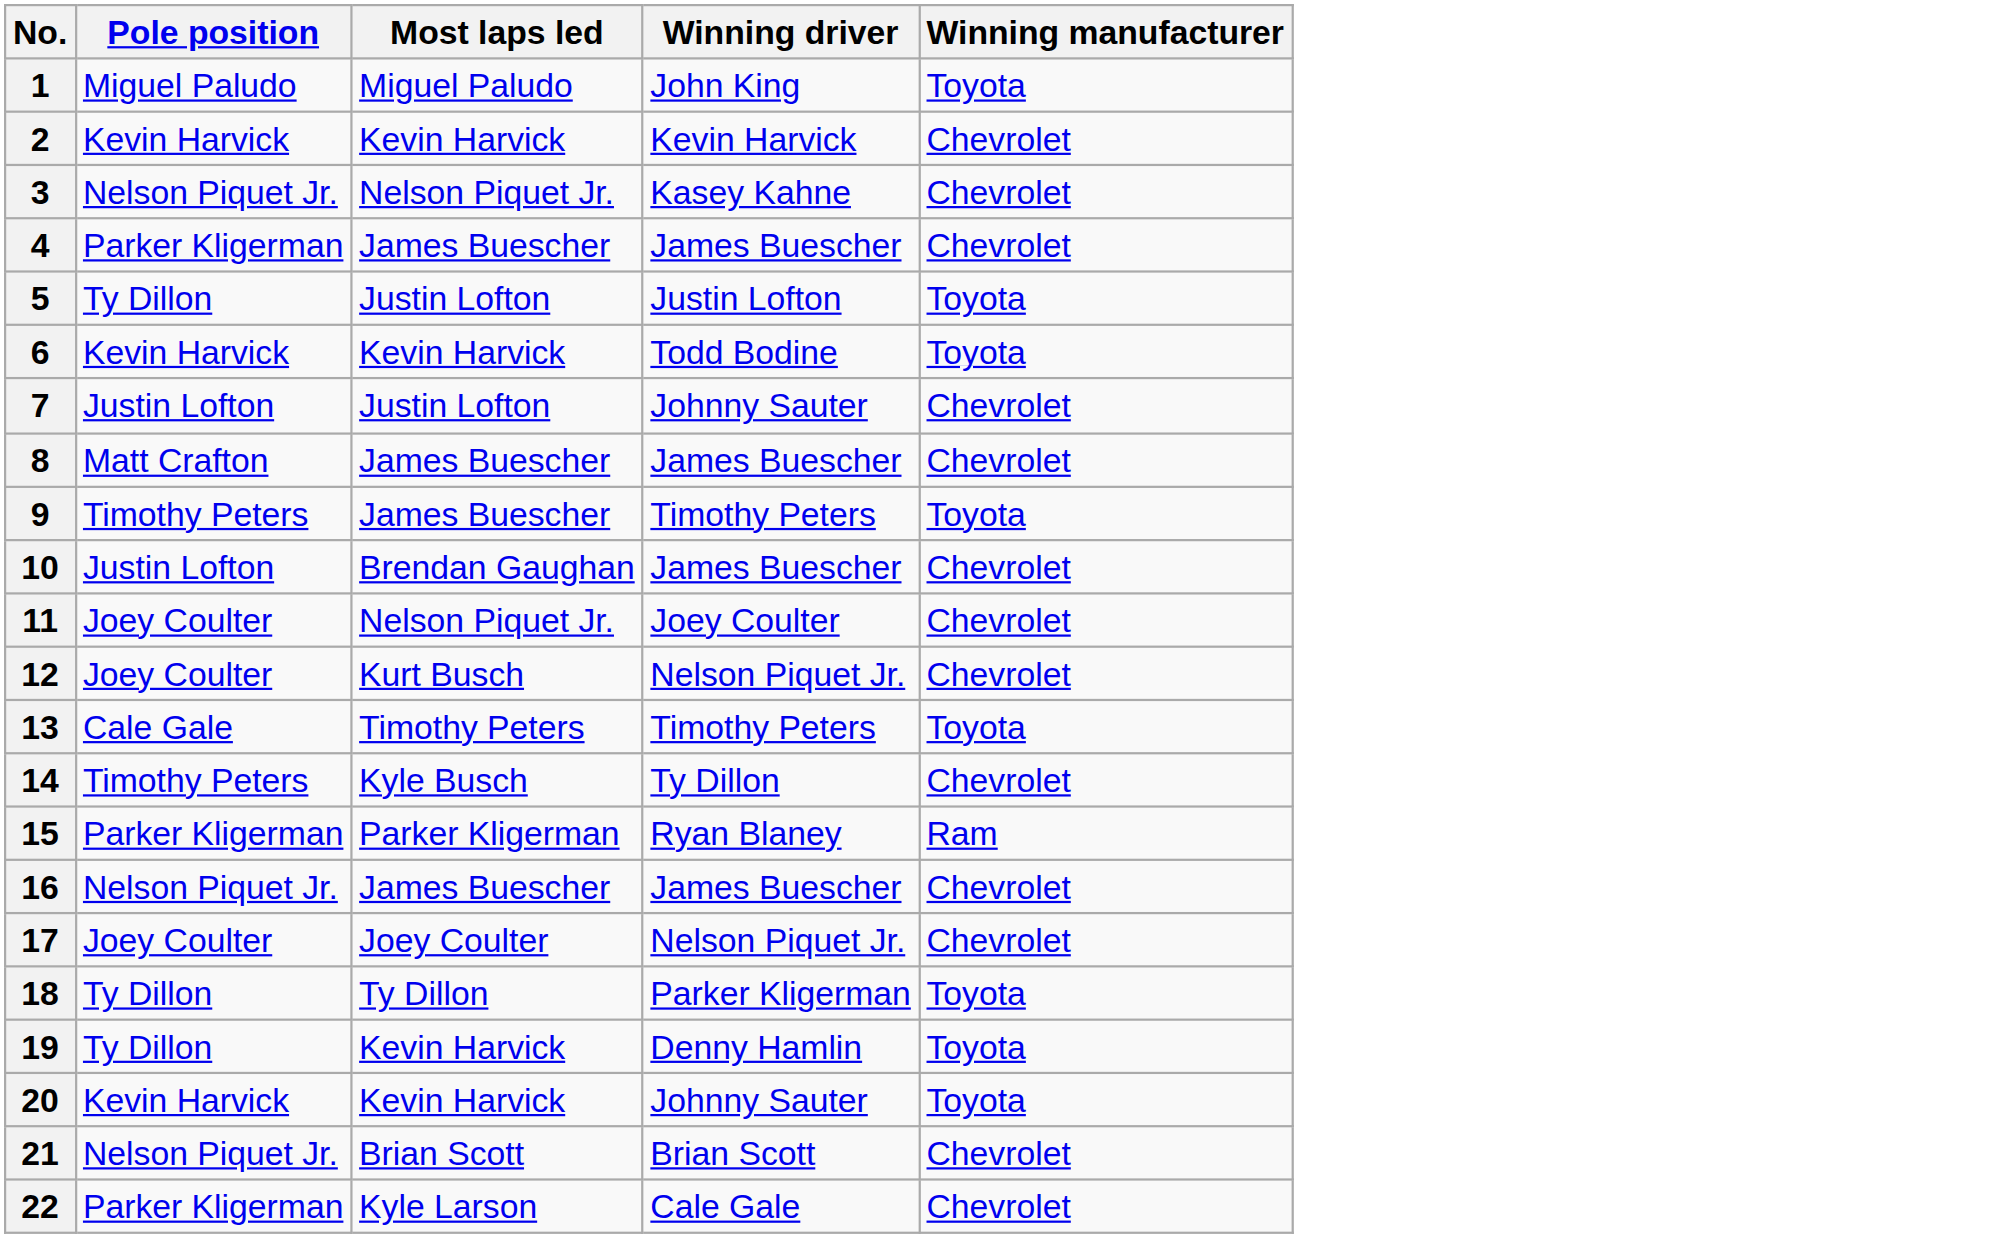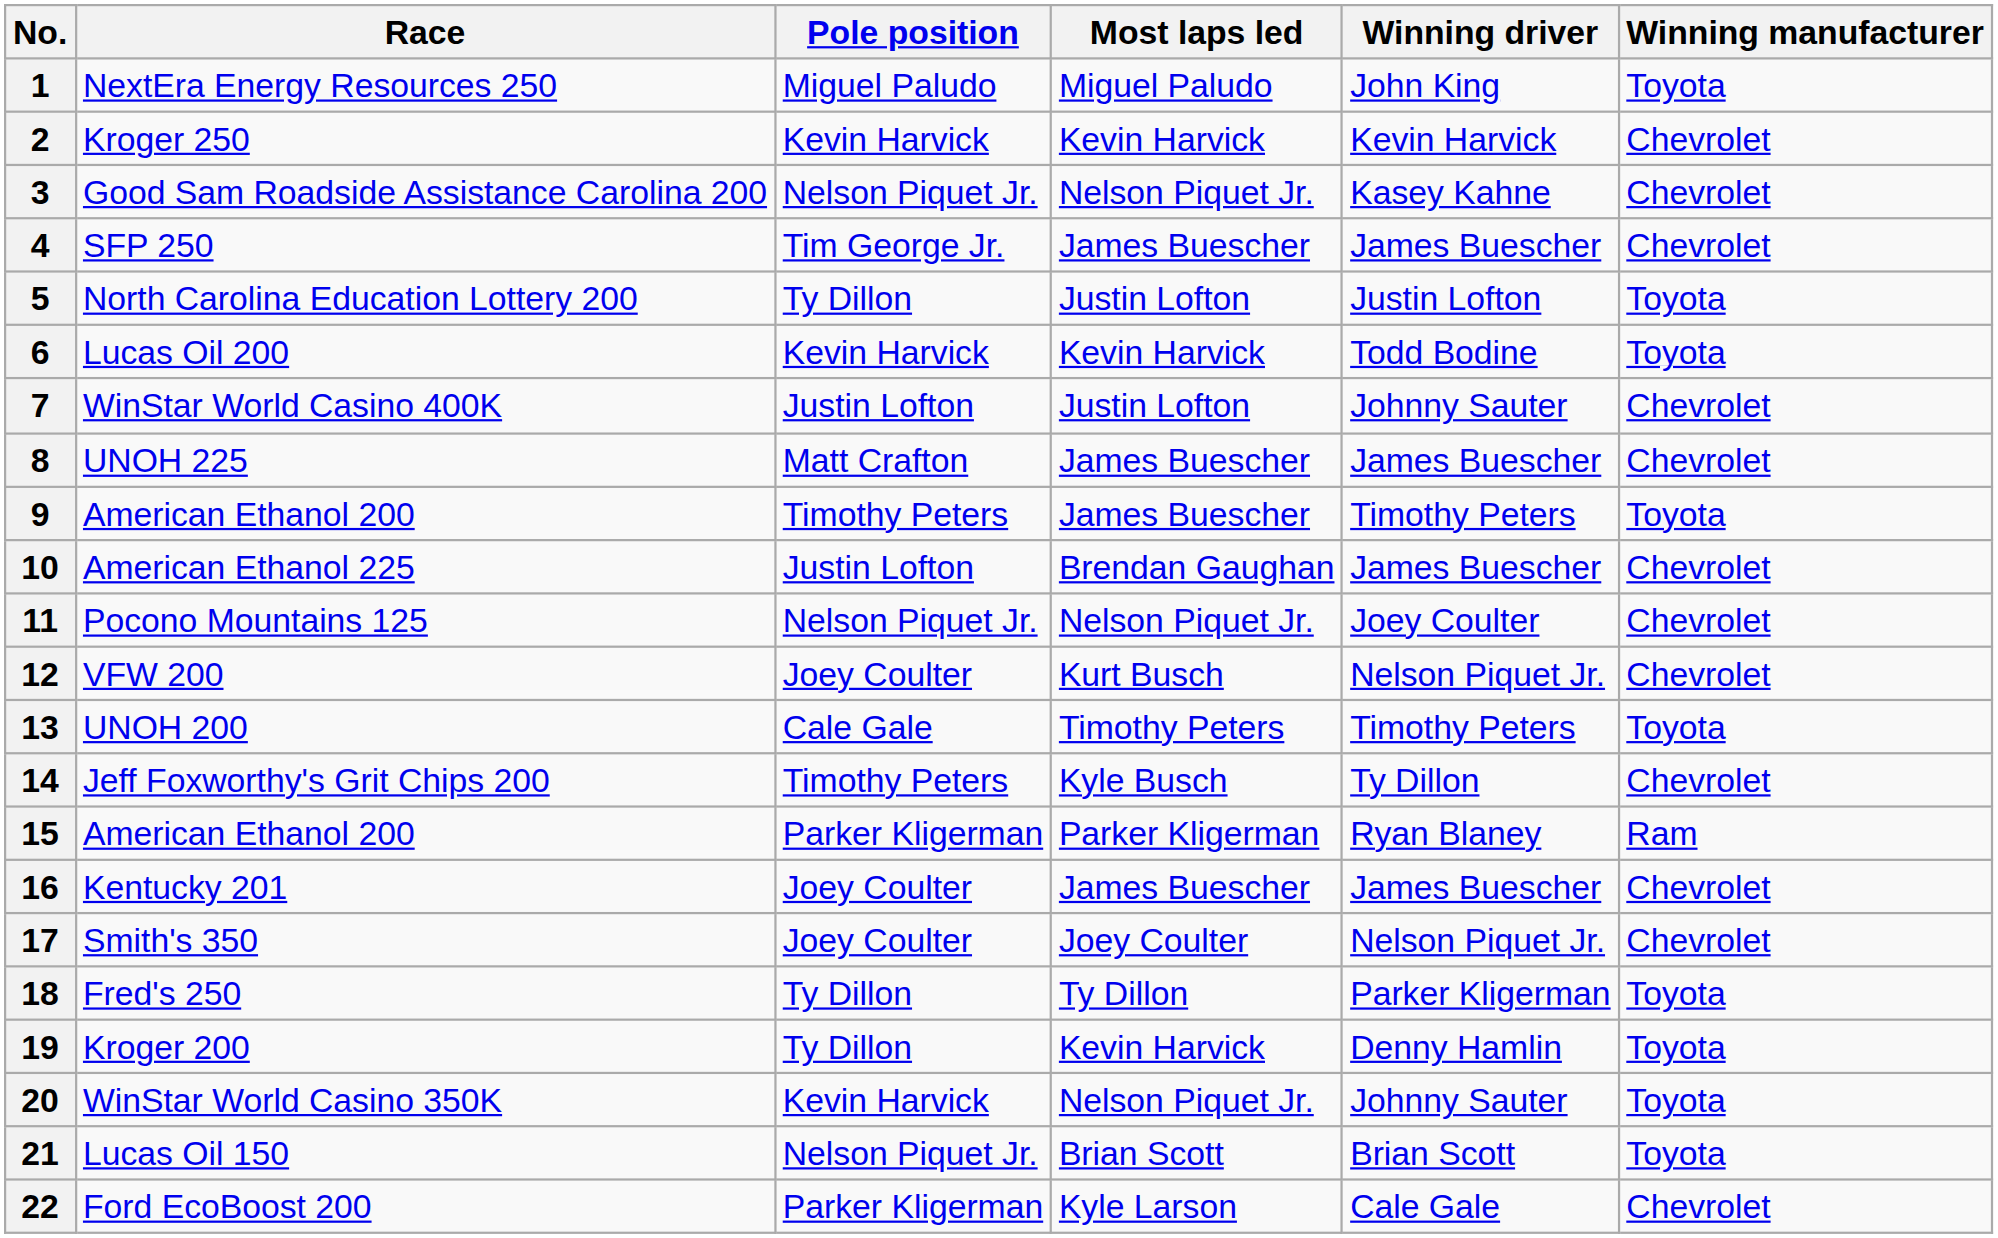+ column: Race | NextEra Energy Resources 250 | Kroger 250 | Good Sam Roadside Assistance Carolina 200 | SFP 250 | North Carolina Education Lottery 200 | Lucas Oil 200 | WinStar World Casino 400K | UNOH 225 | American Ethanol 200 | American Ethanol 225 | Pocono Mountains 125 | VFW 200 | UNOH 200 | Jeff Foxworthy's Grit Chips 200 | American Ethanol 200 | Kentucky 201 | Smith's 350 | Fred's 250 | Kroger 200 | WinStar World Casino 350K | Lucas Oil 150 | Ford EcoBoost 200
4 | Pole position: Parker Kligerman -> Tim George Jr.
11 | Pole position: Joey Coulter -> Nelson Piquet Jr.
16 | Pole position: Nelson Piquet Jr. -> Joey Coulter
20 | Most laps led: Kevin Harvick -> Nelson Piquet Jr.
21 | Winning manufacturer: Chevrolet -> Toyota
